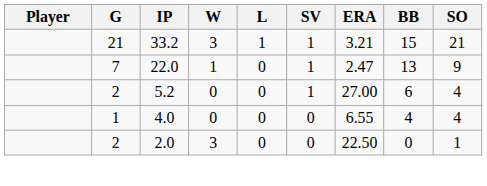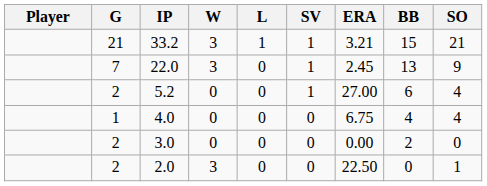22.0 | W: 1 -> 3
22.0 | ERA: 2.47 -> 2.45
4.0 | ERA: 6.55 -> 6.75
+ row: 2 | 3.0 | 0 | 0 | 0 | 0.00 | 2 | 0
